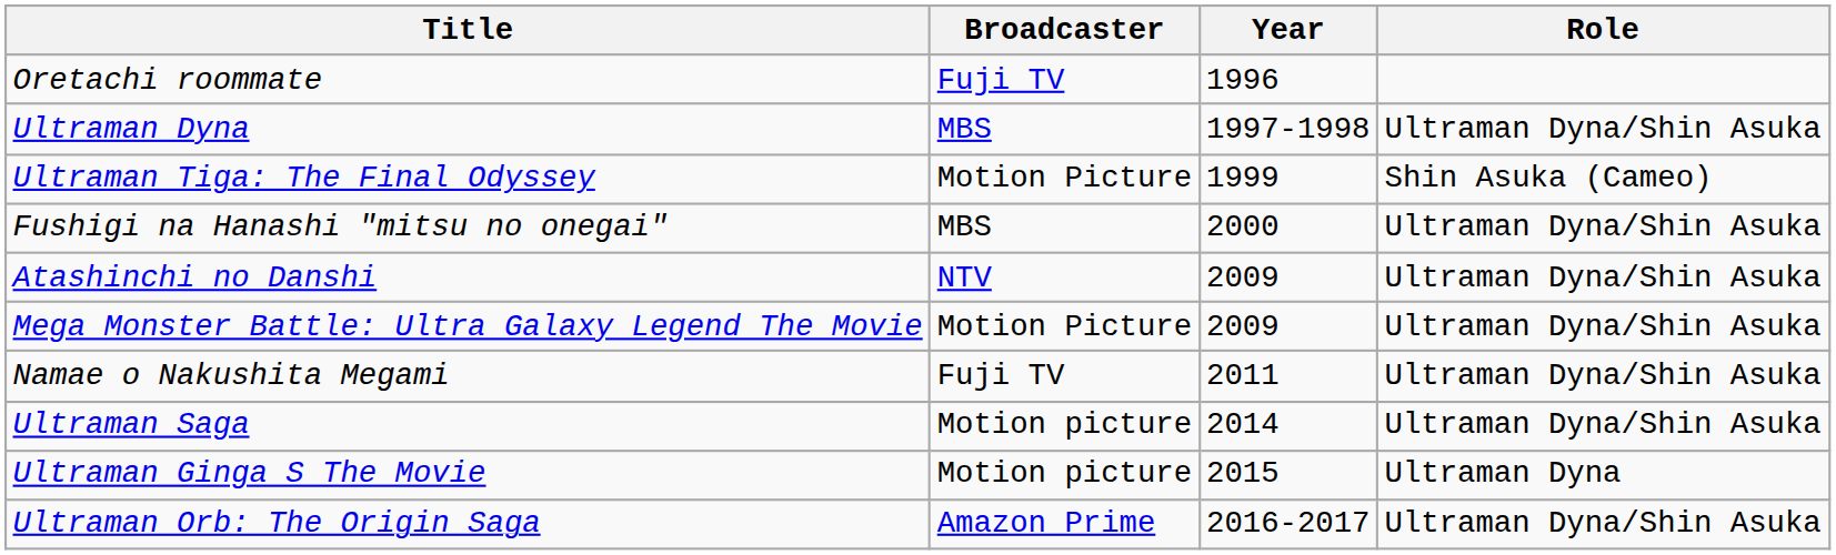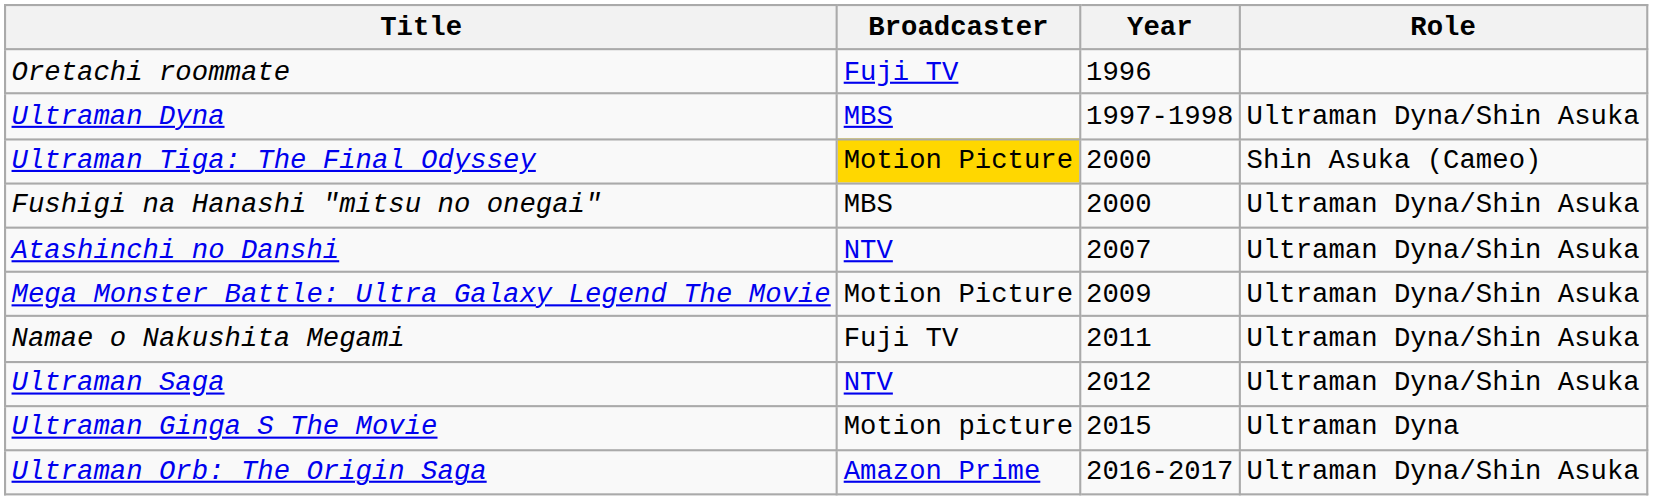Ultraman Tiga: The Final Odyssey | Broadcaster: no background -> gold background
Ultraman Tiga: The Final Odyssey | Year: 1999 -> 2000
Atashinchi no Danshi | Year: 2009 -> 2007
Ultraman Saga | Broadcaster: Motion picture -> NTV
Ultraman Saga | Year: 2014 -> 2012
